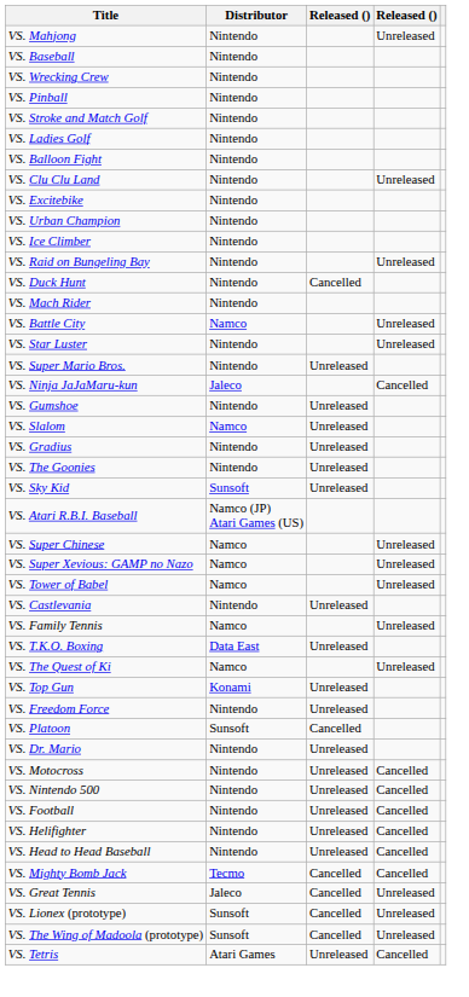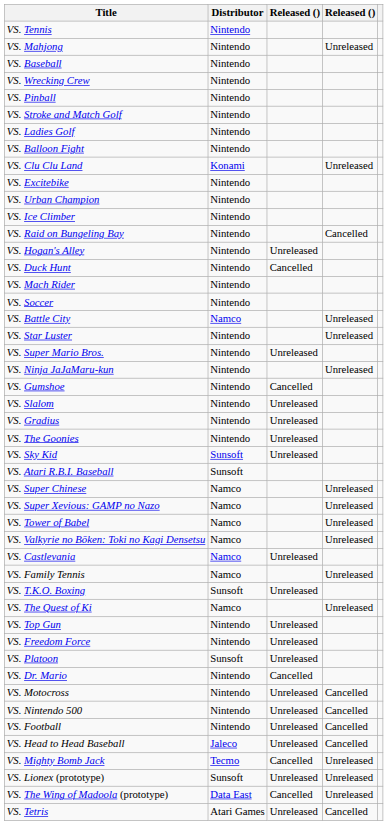+ row: VS. Tennis | Nintendo
VS. Clu Clu Land | Distributor: Nintendo -> Konami
VS. Raid on Bungeling Bay | column 4: Unreleased -> Cancelled
+ row: VS. Hogan's Alley | Nintendo | Unreleased
+ row: VS. Soccer | Nintendo
VS. Ninja JaJaMaru-kun | Distributor: Jaleco -> Nintendo
VS. Ninja JaJaMaru-kun | column 4: Cancelled -> Unreleased
VS. Gumshoe | column 3: Unreleased -> Cancelled
VS. Slalom | Distributor: Namco -> Nintendo
VS. Atari R.B.I. Baseball | Distributor: Namco (JP) Atari Games (US) -> Sunsoft
+ row: VS. Valkyrie no Bōken: Toki no Kagi Densetsu | Namco | Unreleased
VS. Castlevania | Distributor: Nintendo -> Namco
VS. T.K.O. Boxing | Distributor: Data East -> Sunsoft
VS. Top Gun | Distributor: Konami -> Nintendo
VS. Platoon | column 3: Cancelled -> Unreleased
VS. Dr. Mario | column 3: Unreleased -> Cancelled
- row: VS. Helifighter | Nintendo | Unreleased | Cancelled
VS. Head to Head Baseball | Distributor: Nintendo -> Jaleco
VS. Mighty Bomb Jack | column 4: Cancelled -> Unreleased
- row: VS. Great Tennis | Jaleco | Cancelled | Unreleased
VS. Lionex (prototype) | column 3: Cancelled -> Unreleased
VS. The Wing of Madoola (prototype) | Distributor: Sunsoft -> Data East
